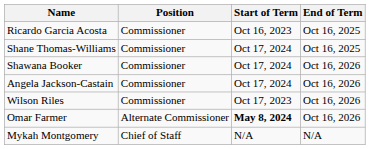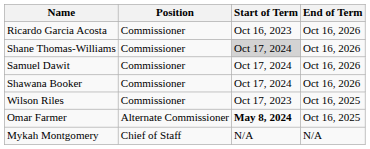Ricardo Garcia Acosta | End of Term: Oct 16, 2025 -> Oct 16, 2026
Shane Thomas-Williams | Start of Term: no background -> lightgrey background
Shane Thomas-Williams | End of Term: Oct 16, 2025 -> Oct 16, 2026
+ row: Samuel Dawit | Commissioner | Oct 17, 2024 | Oct 16, 2026
- row: Angela Jackson-Castain | Commissioner | Oct 17, 2024 | Oct 16, 2026
Wilson Riles | End of Term: Oct 16, 2026 -> Oct 16, 2025
Omar Farmer | End of Term: Oct 16, 2026 -> Oct 16, 2025
